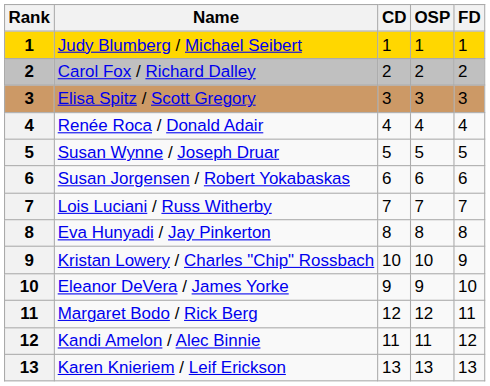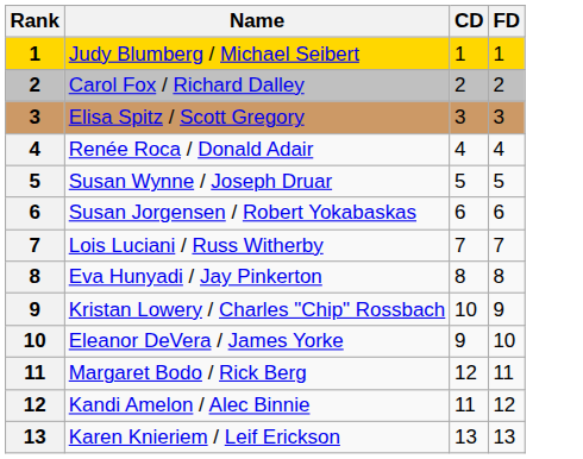- column: OSP | 1 | 2 | 3 | 4 | 5 | 6 | 7 | 8 | 10 | 9 | 12 | 11 | 13
